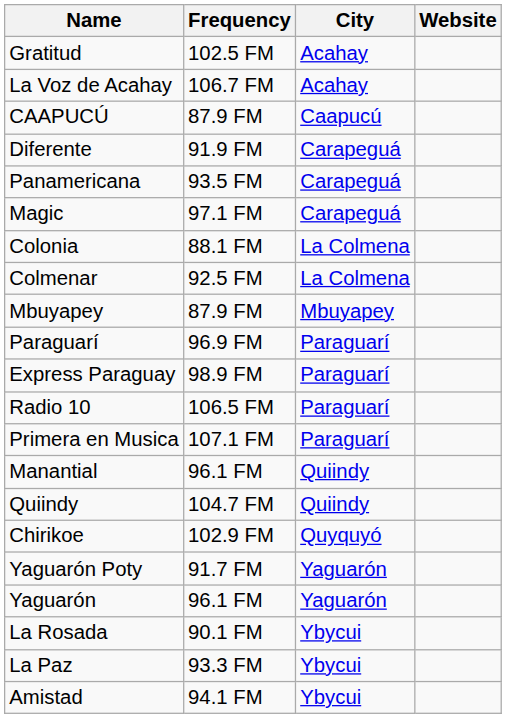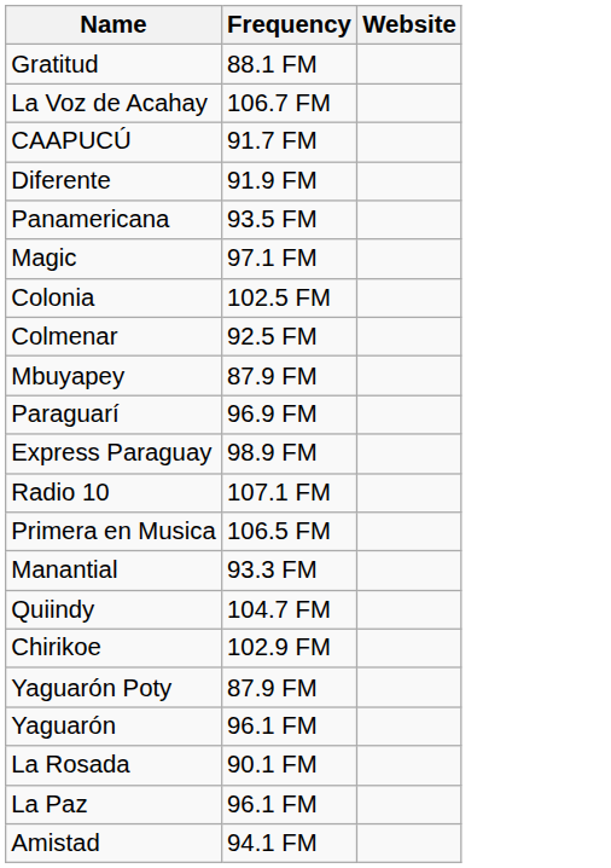- column: City | Acahay | Acahay | Caapucú | Carapeguá | Carapeguá | Carapeguá | La Colmena | La Colmena | Mbuyapey | Paraguarí | Paraguarí | Paraguarí | Paraguarí | Quiindy | Quiindy | Quyquyó | Yaguarón | Yaguarón | Ybycui | Ybycui | Ybycui
Gratitud | Frequency: 102.5 FM -> 88.1 FM
CAAPUCÚ | Frequency: 87.9 FM -> 91.7 FM
Colonia | Frequency: 88.1 FM -> 102.5 FM
Radio 10 | Frequency: 106.5 FM -> 107.1 FM
Primera en Musica | Frequency: 107.1 FM -> 106.5 FM
Manantial | Frequency: 96.1 FM -> 93.3 FM
Yaguarón Poty | Frequency: 91.7 FM -> 87.9 FM
La Paz | Frequency: 93.3 FM -> 96.1 FM
